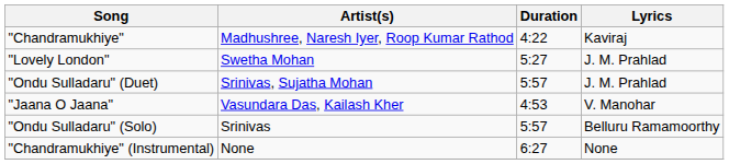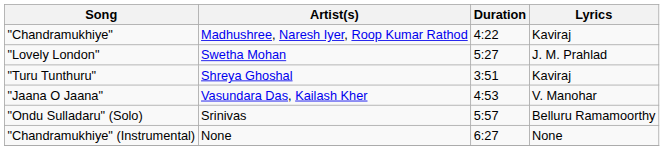+ row: "Turu Tunthuru" | Shreya Ghoshal | 3:51 | Kaviraj
- row: "Ondu Sulladaru" (Duet) | Srinivas, Sujatha Mohan | 5:57 | J. M. Prahlad
